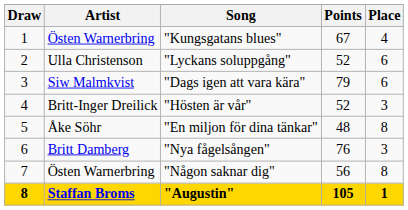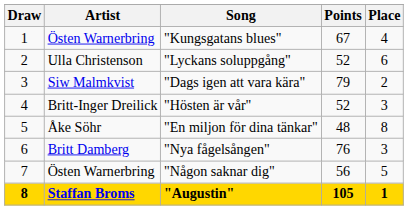"Dags igen att vara kära" | Place: 6 -> 2
"Någon saknar dig" | Place: 8 -> 5
